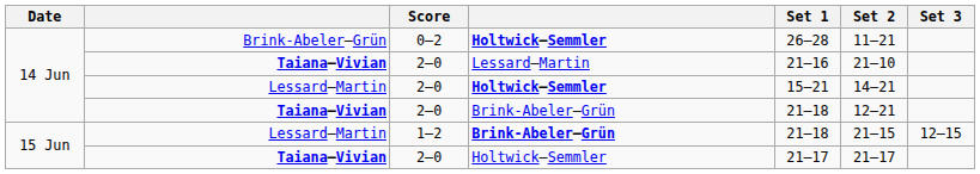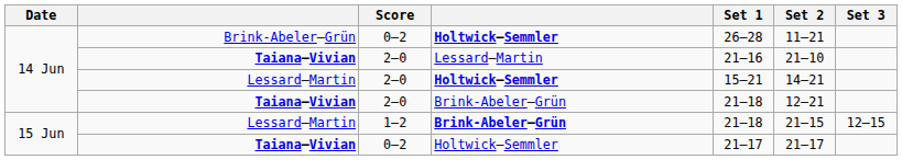Taiana–Vivian / Holtwick–Semmler | Score: 2–0 -> 0–2
